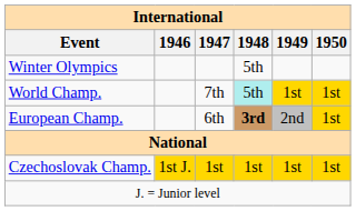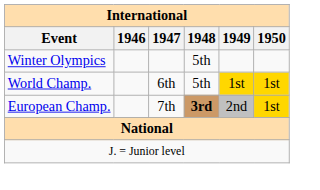World Champ. | 1947: 7th -> 6th
World Champ. | 1948: paleturquoise background -> no background
European Champ. | 1947: 6th -> 7th
- row: Czechoslovak Champ. | 1st J. | 1st | 1st | 1st | 1st
